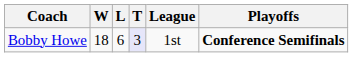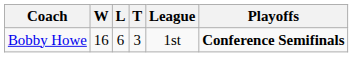Bobby Howe | W: 18 -> 16
Bobby Howe | T: lavender background -> no background
